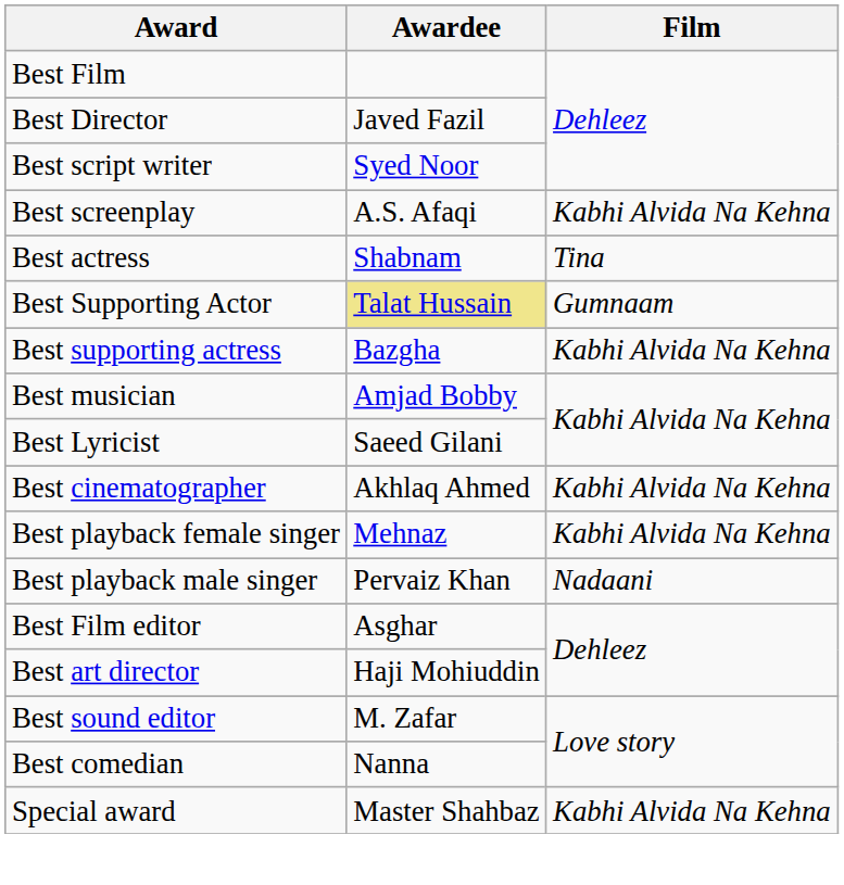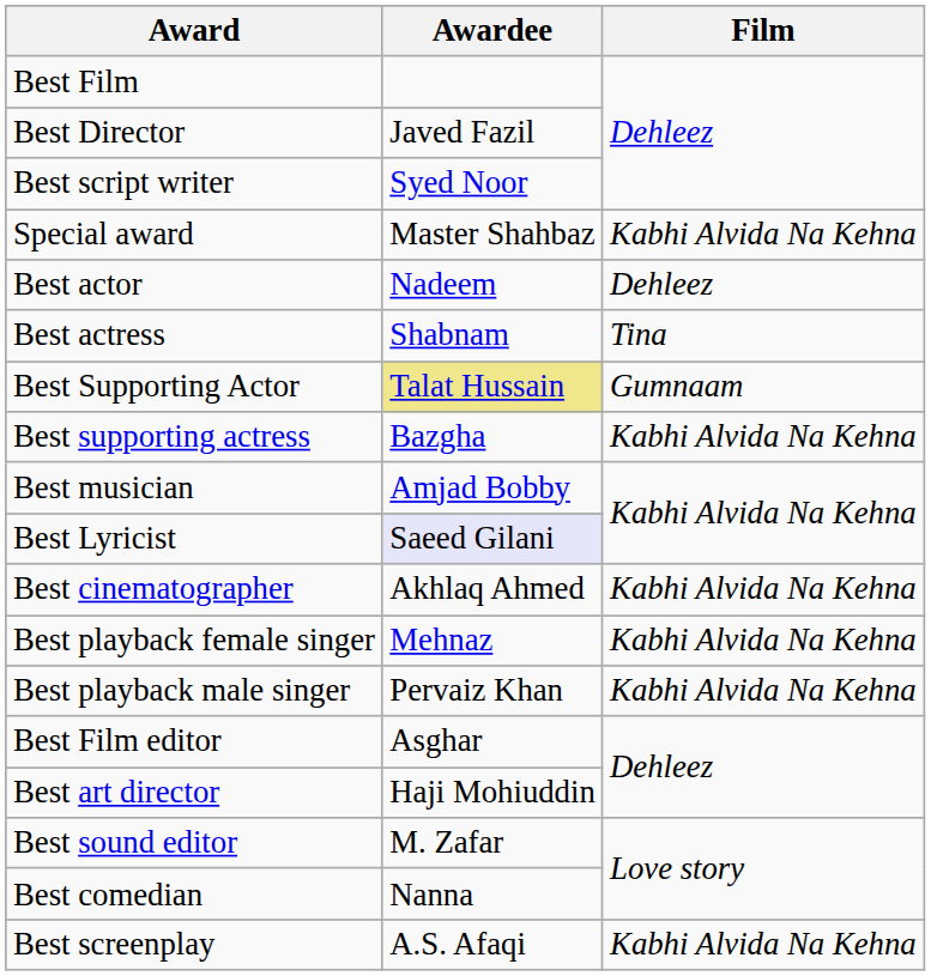rows swapped: Best screenplay <-> Special award
+ row: Best actor | Nadeem | Dehleez
Best Lyricist | Awardee: no background -> lavender background
Best playback male singer | Film: Nadaani -> Kabhi Alvida Na Kehna
